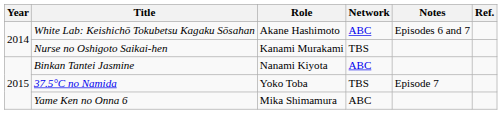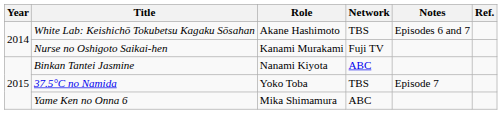White Lab: Keishichō Tokubetsu Kagaku Sōsahan | Network: ABC -> TBS
Nurse no Oshigoto Saikai-hen | Network: TBS -> Fuji TV
